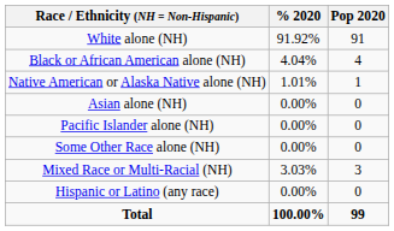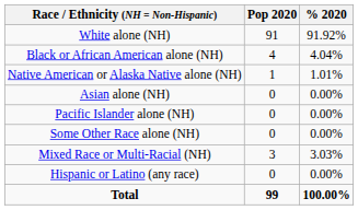columns swapped: Pop 2020 <-> % 2020
